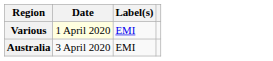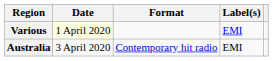+ column: Format | Contemporary hit radio
